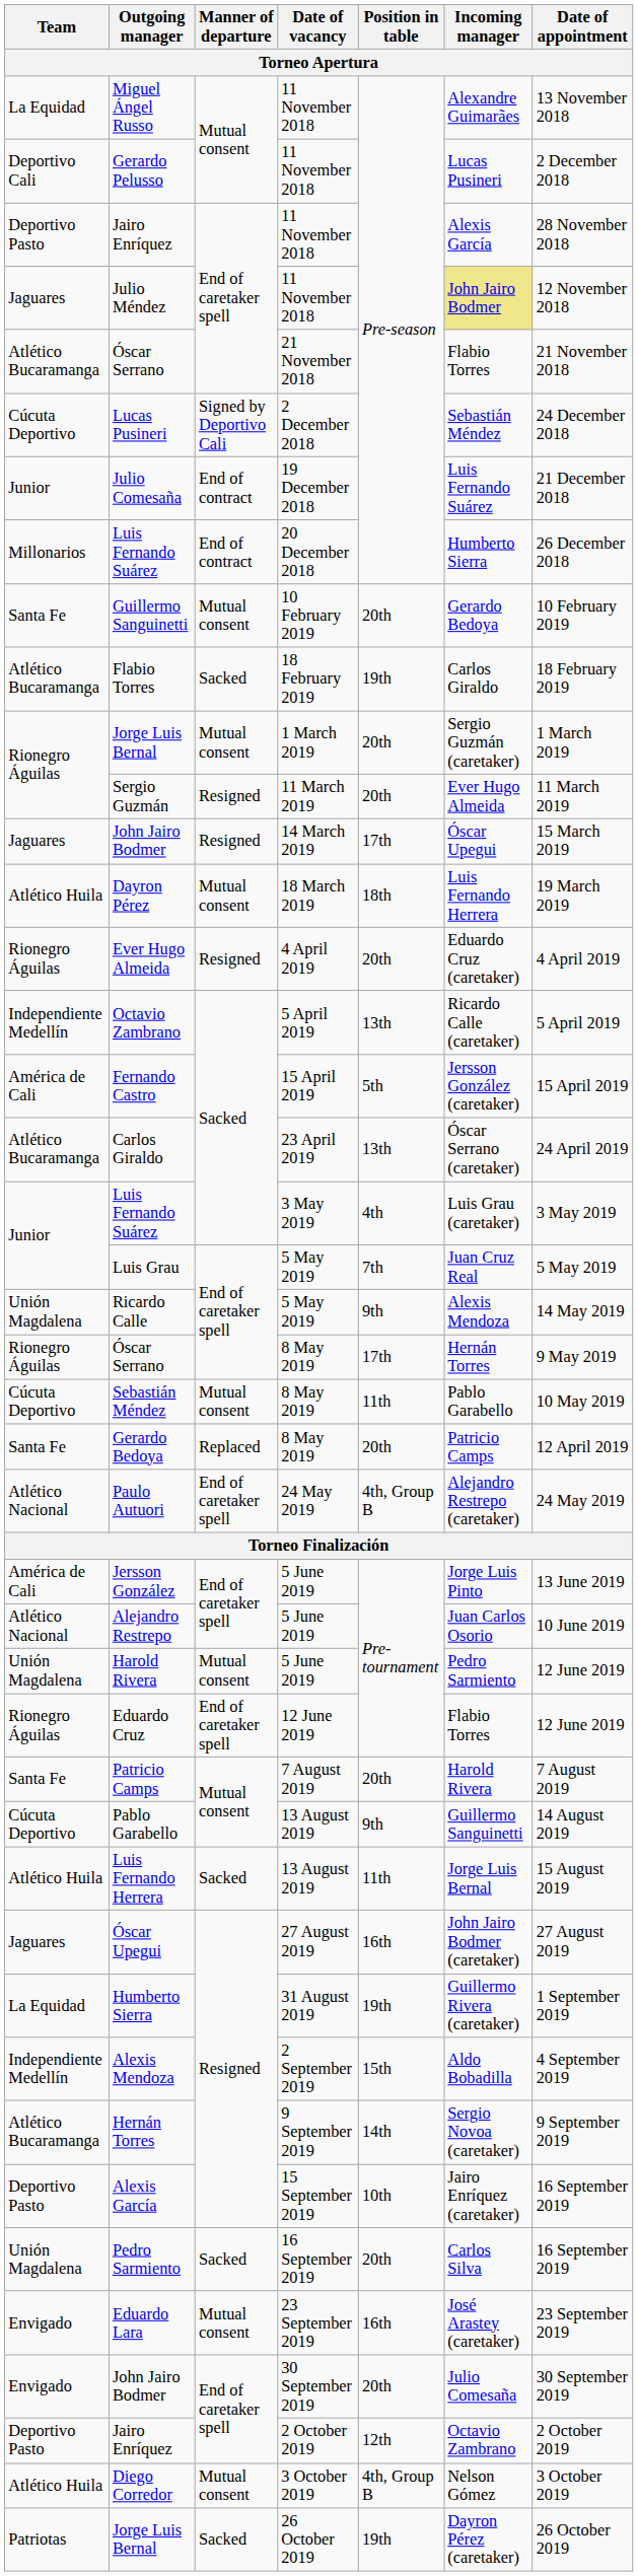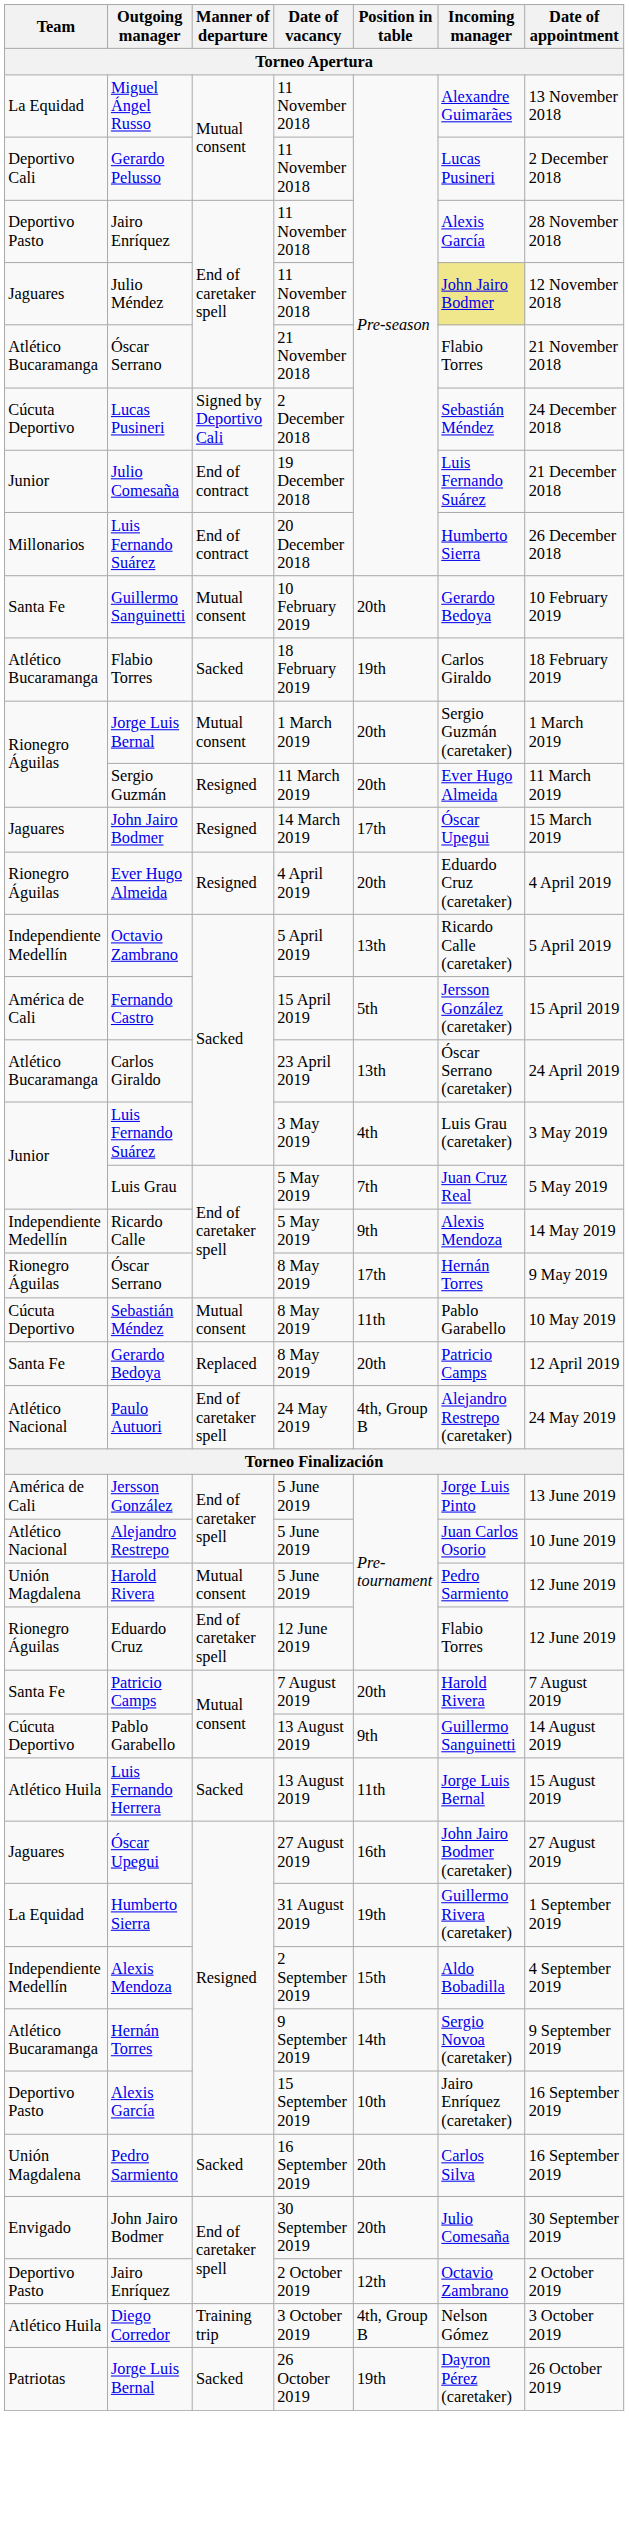- row: Atlético Huila | Dayron Pérez | Mutual consent | 18 March 2019 | 18th | Luis Fernando Herrera | 19 March 2019
Ricardo Calle | Team: Unión Magdalena -> Independiente Medellín
- row: Envigado | Eduardo Lara | Mutual consent | 23 September 2019 | 16th | José Arastey (caretaker) | 23 September 2019
Diego Corredor | Manner of departure: Mutual consent -> Training trip
